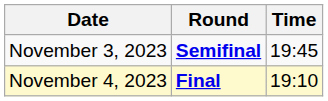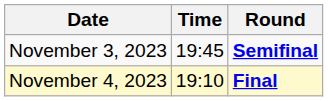columns swapped: Time <-> Round
